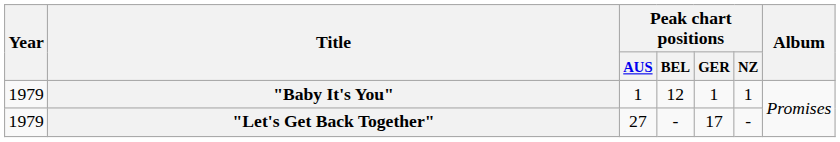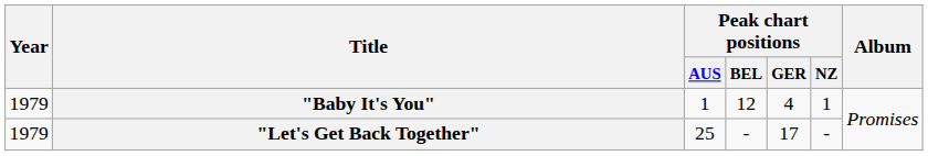"Baby It's You" | Peak chart positions / GER: 1 -> 4
"Let's Get Back Together" | Peak chart positions / AUS: 27 -> 25
